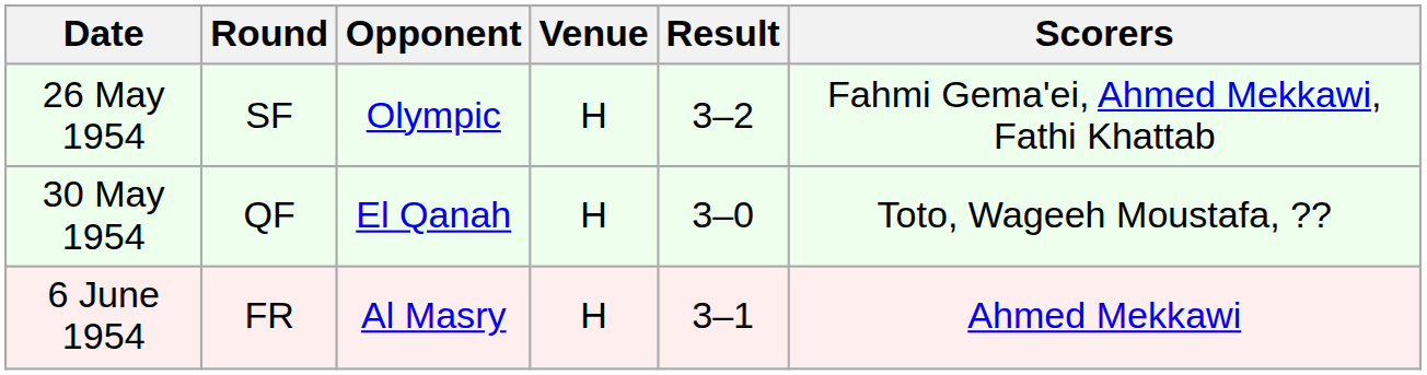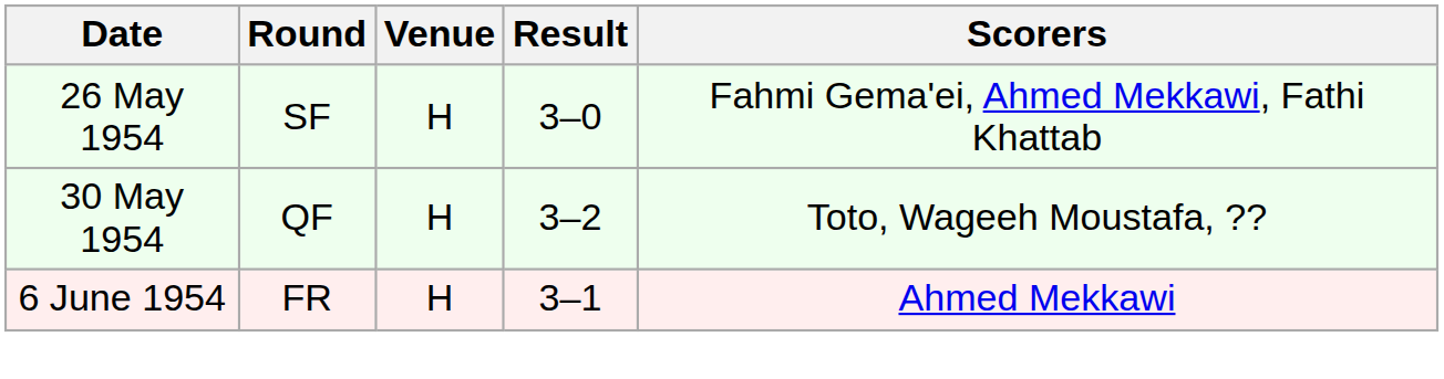- column: Opponent | Olympic | El Qanah | Al Masry
26 May 1954 | Result: 3–2 -> 3–0
30 May 1954 | Result: 3–0 -> 3–2
